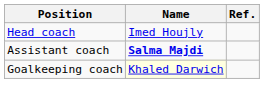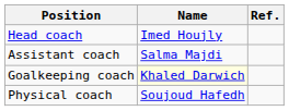Assistant coach | Name: bold -> normal
+ row: Physical coach | Soujoud Hafedh
